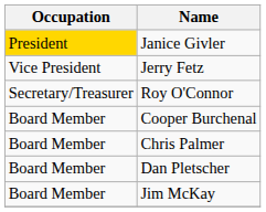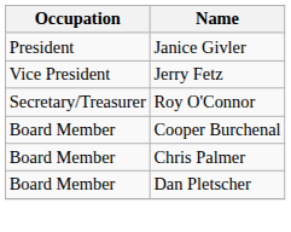Janice Givler | Occupation: gold background -> no background
- row: Board Member | Jim McKay
